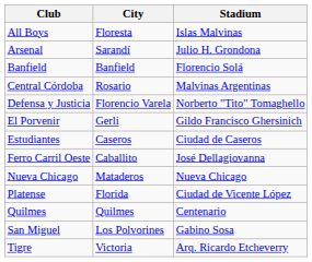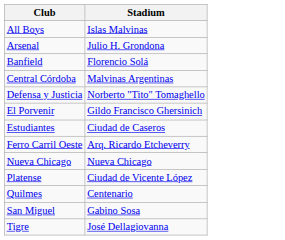- column: City | Floresta | Sarandí | Banfield | Rosario | Florencio Varela | Gerli | Caseros | Caballito | Mataderos | Florida | Quilmes | Los Polvorines | Victoria
Ferro Carril Oeste | Stadium: José Dellagiovanna -> Arq. Ricardo Etcheverry
Tigre | Stadium: Arq. Ricardo Etcheverry -> José Dellagiovanna
